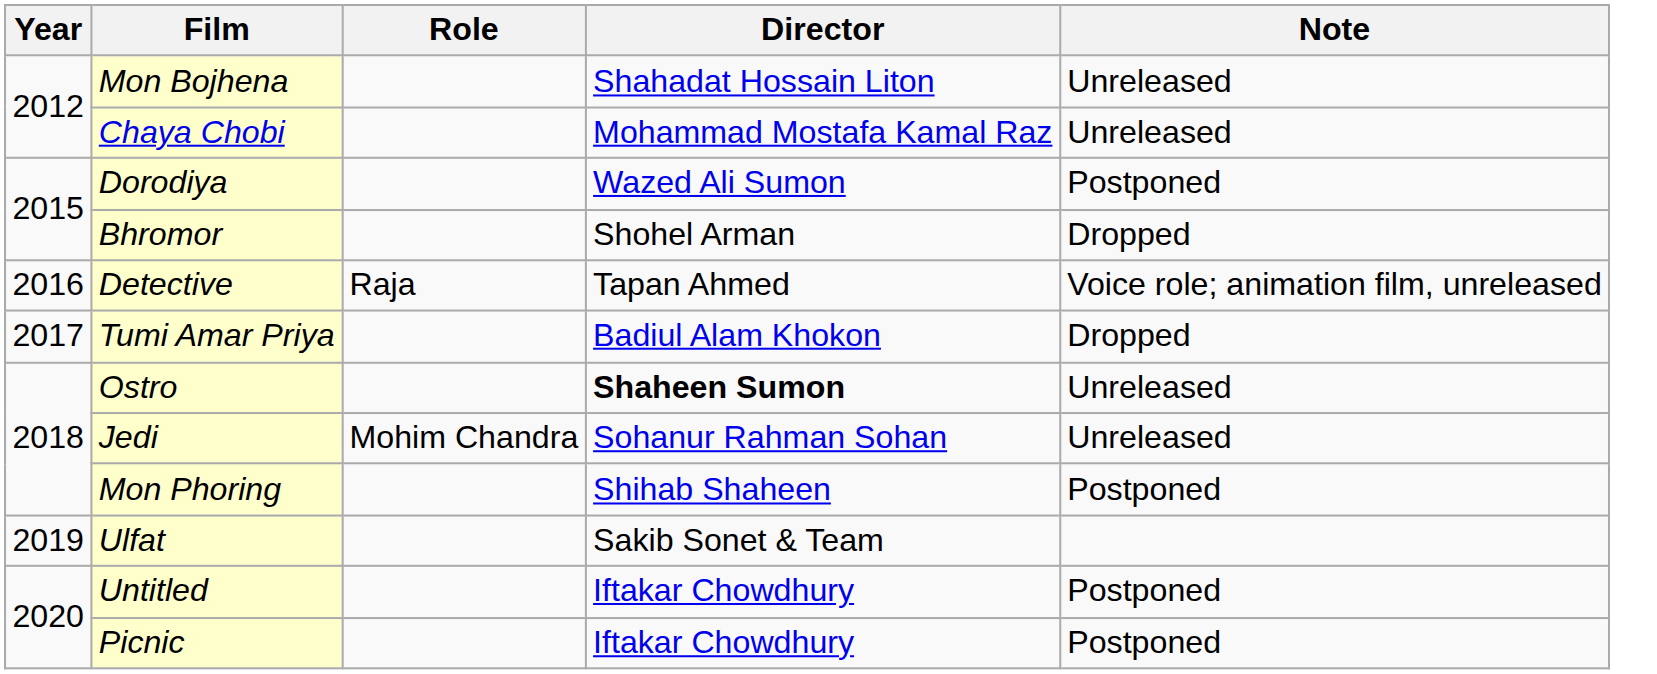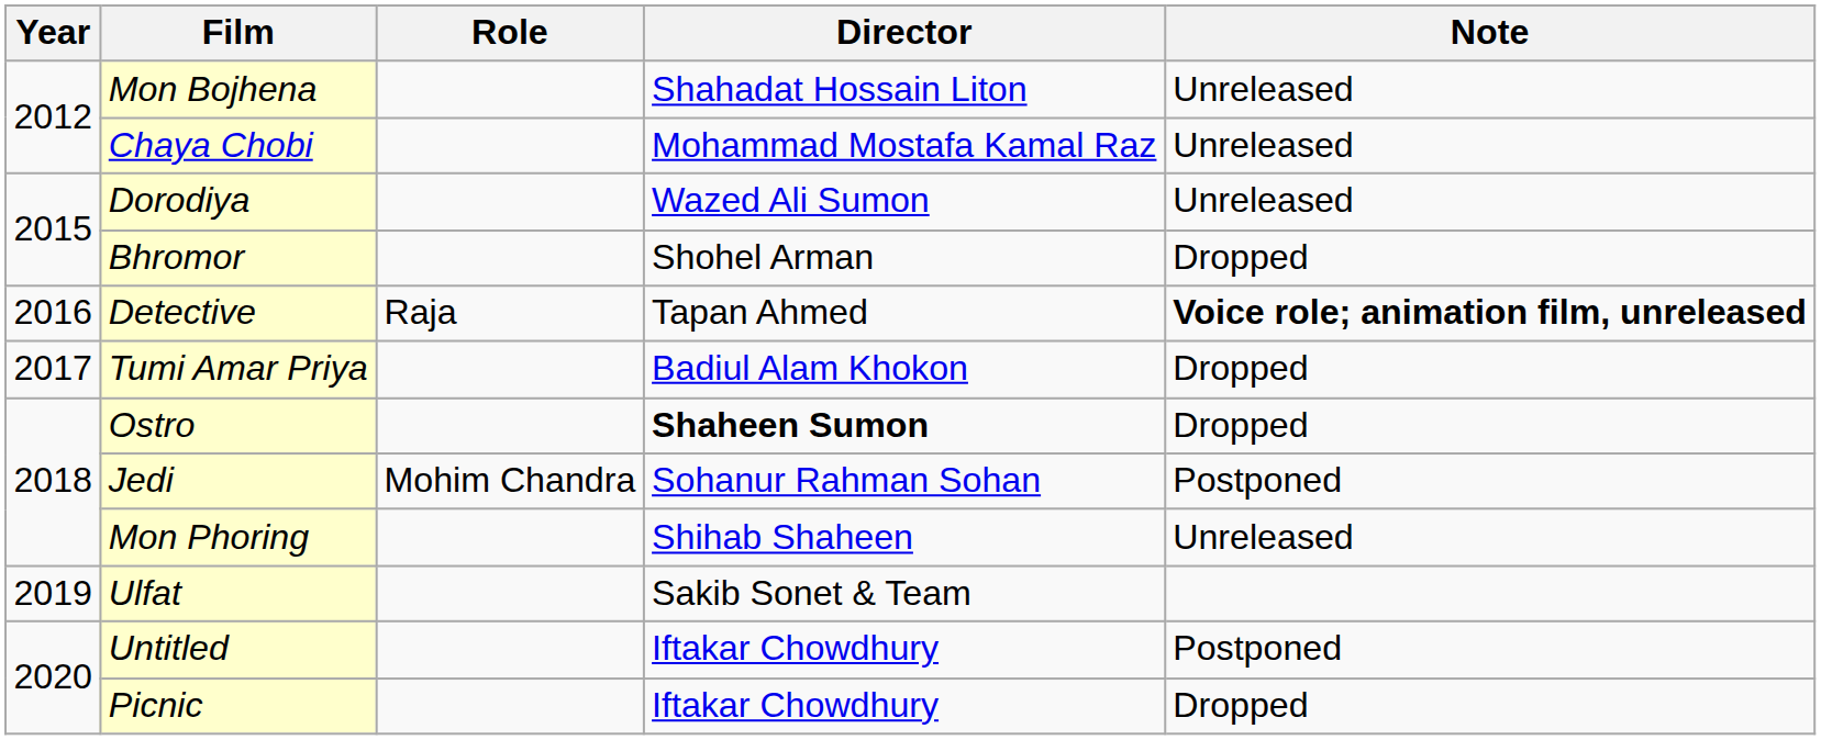Dorodiya | Note: Postponed -> Unreleased
Detective | Note: normal -> bold
Ostro | Note: Unreleased -> Dropped
Jedi | Note: Unreleased -> Postponed
Mon Phoring | Note: Postponed -> Unreleased
Picnic | Note: Postponed -> Dropped
